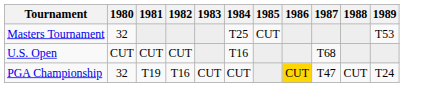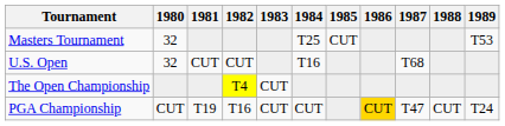U.S. Open | 1980: CUT -> 32
+ row: The Open Championship | T4 | CUT
PGA Championship | 1980: 32 -> CUT
